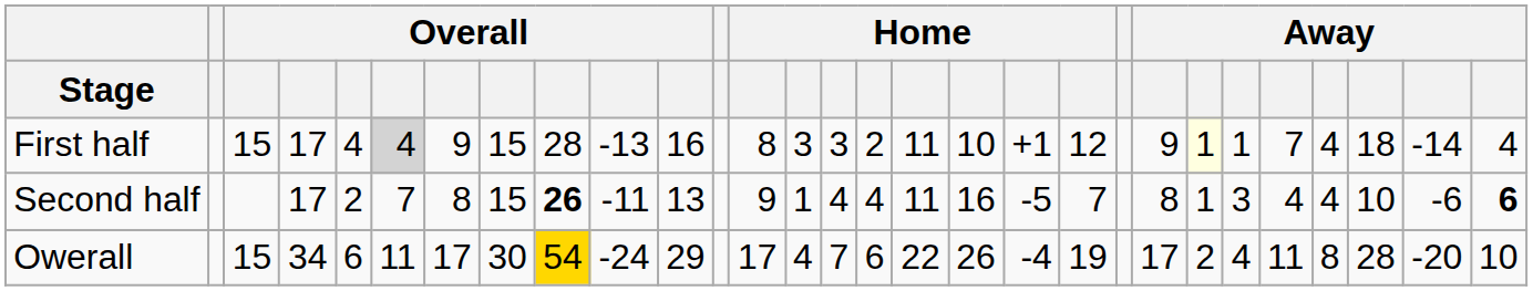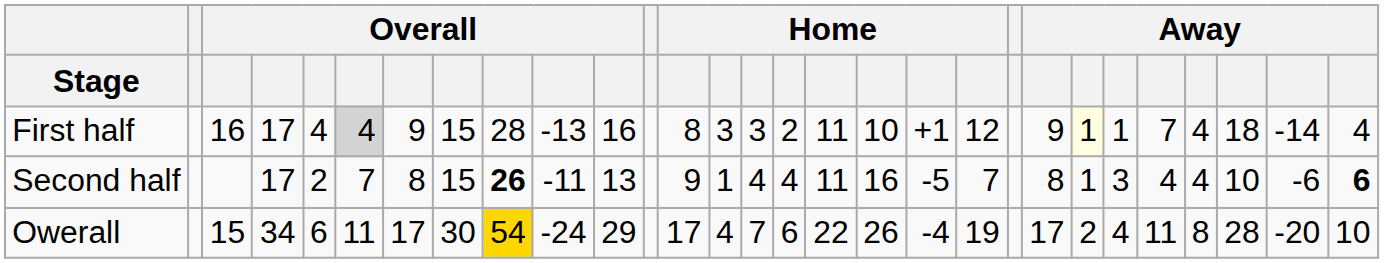First half | column 3: 15 -> 16
